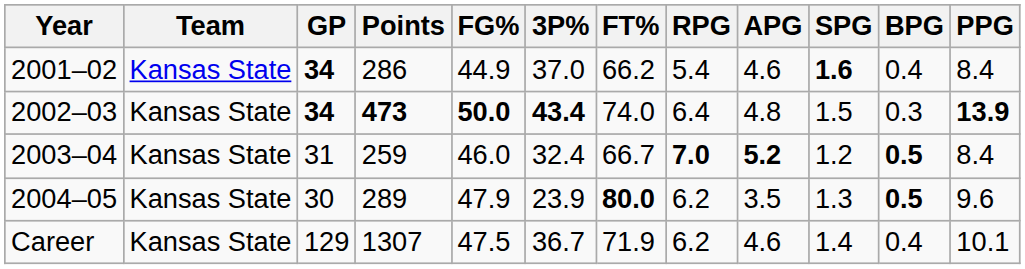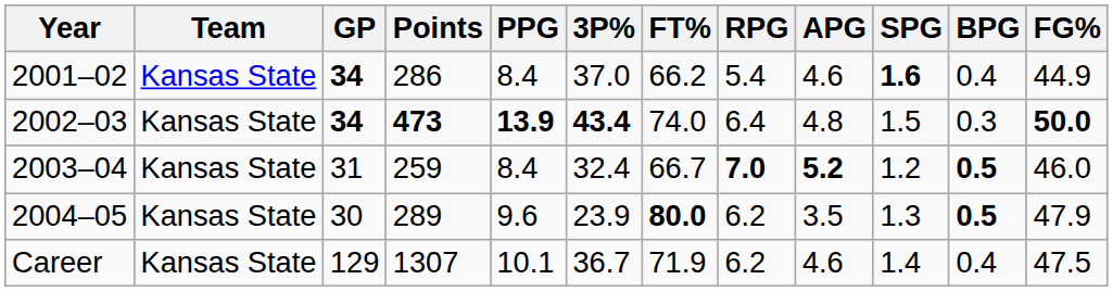columns swapped: FG% <-> PPG
